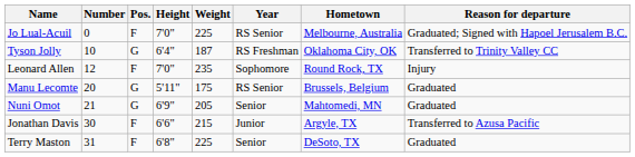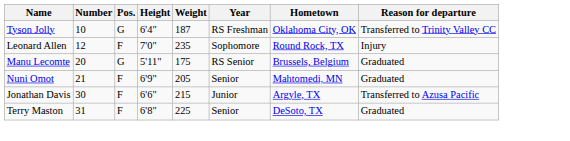- row: Jo Lual-Acuil | 0 | F | 7'0" | 225 | RS Senior | Melbourne, Australia | Graduated; Signed with Hapoel Jerusalem B.C.
Nuni Omot | Pos.: G -> F
